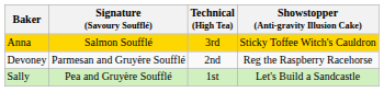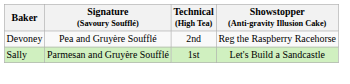- row: Anna | Salmon Soufflé | 3rd | Sticky Toffee Witch's Cauldron
Devoney | Signature (Savoury Soufflé): Parmesan and Gruyère Soufflé -> Pea and Gruyère Soufflé
Sally | Signature (Savoury Soufflé): Pea and Gruyère Soufflé -> Parmesan and Gruyère Soufflé
